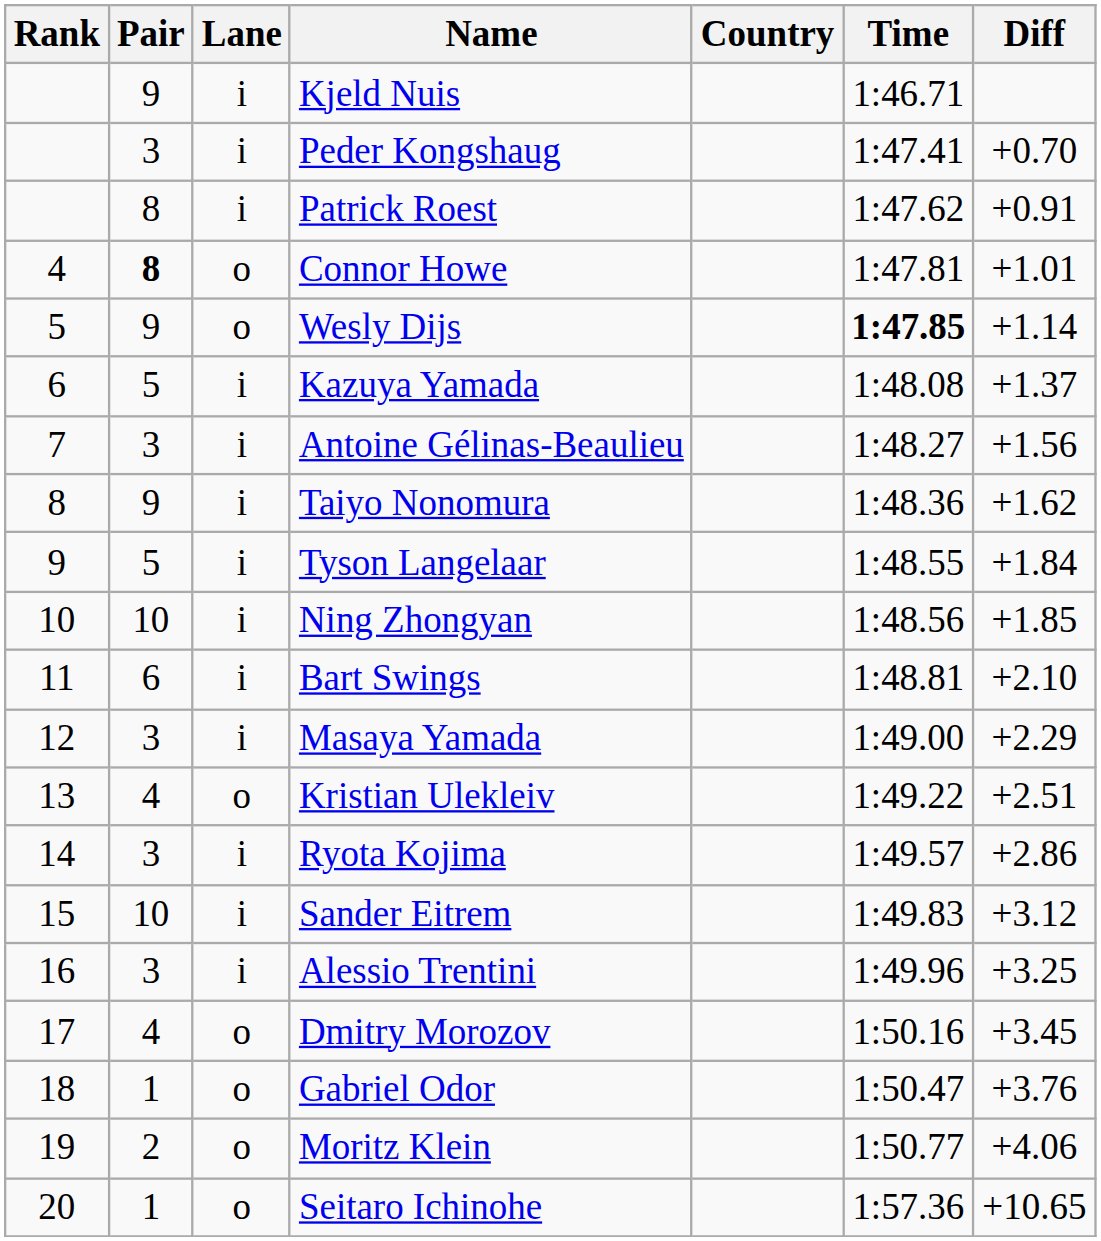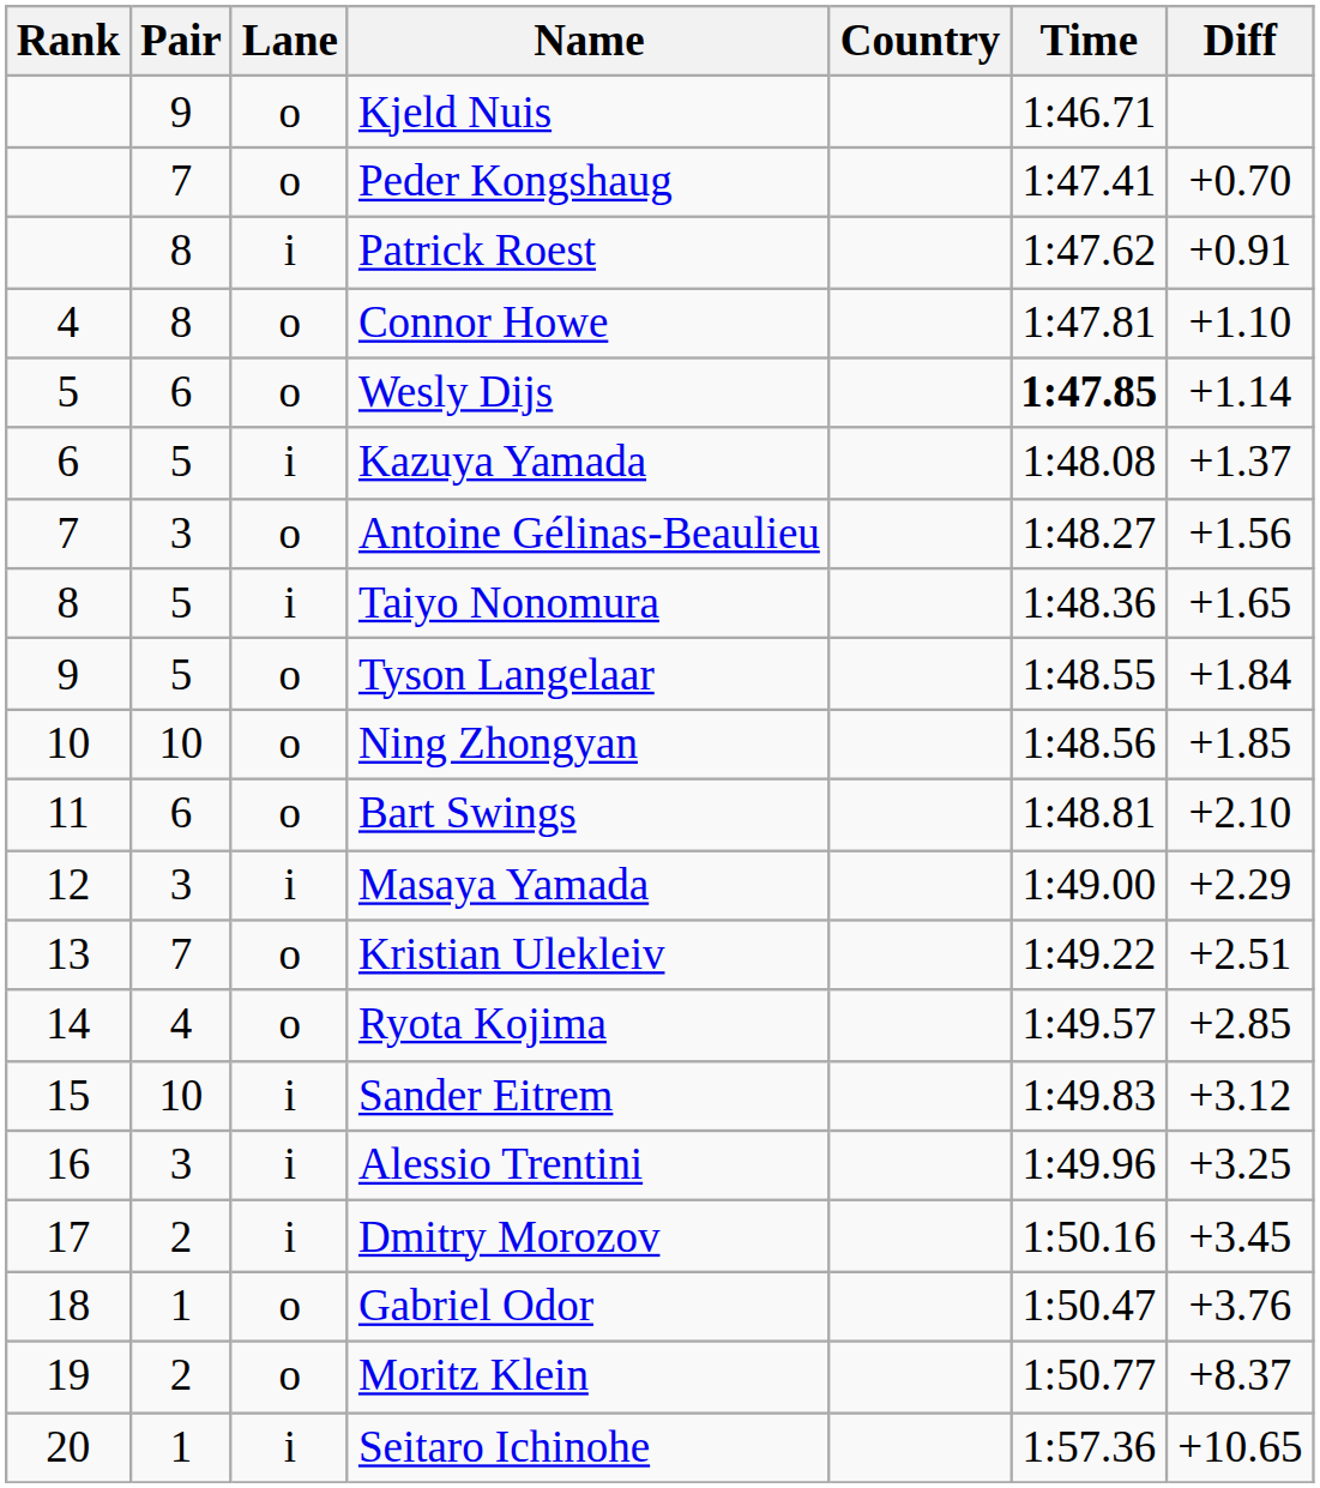Kjeld Nuis | Lane: i -> o
Peder Kongshaug | Pair: 3 -> 7
Peder Kongshaug | Lane: i -> o
Connor Howe | Pair: bold -> normal
Connor Howe | Diff: +1.01 -> +1.10
Wesly Dijs | Pair: 9 -> 6
Antoine Gélinas-Beaulieu | Lane: i -> o
Taiyo Nonomura | Pair: 9 -> 5
Taiyo Nonomura | Diff: +1.62 -> +1.65
Tyson Langelaar | Lane: i -> o
Ning Zhongyan | Lane: i -> o
Bart Swings | Lane: i -> o
Kristian Ulekleiv | Pair: 4 -> 7
Ryota Kojima | Pair: 3 -> 4
Ryota Kojima | Lane: i -> o
Ryota Kojima | Diff: +2.86 -> +2.85
Dmitry Morozov | Pair: 4 -> 2
Dmitry Morozov | Lane: o -> i
Moritz Klein | Diff: +4.06 -> +8.37
Seitaro Ichinohe | Lane: o -> i
